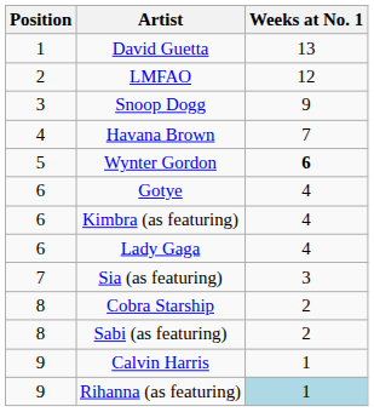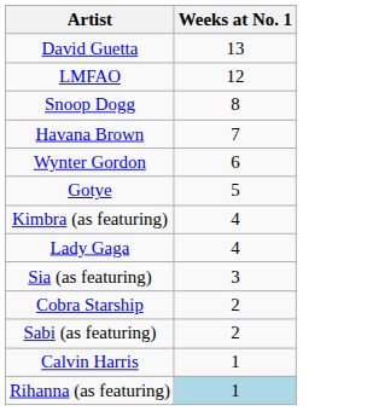- column: Position | 1 | 2 | 3 | 4 | 5 | 6 | 6 | 6 | 7 | 8 | 8 | 9 | 9
Snoop Dogg | Weeks at No. 1: 9 -> 8
Wynter Gordon | Weeks at No. 1: bold -> normal
Gotye | Weeks at No. 1: 4 -> 5
